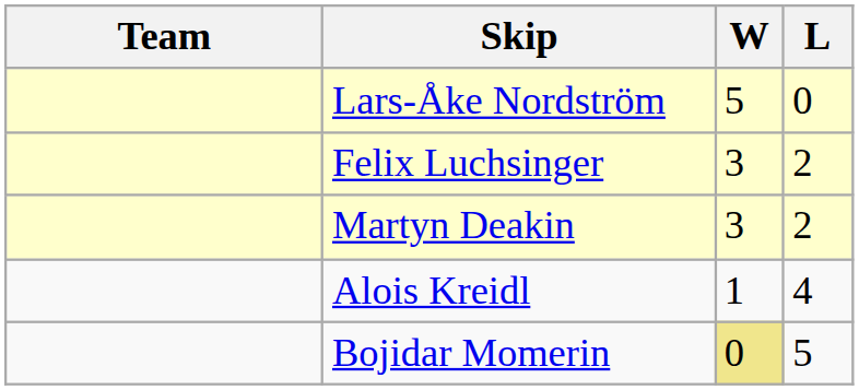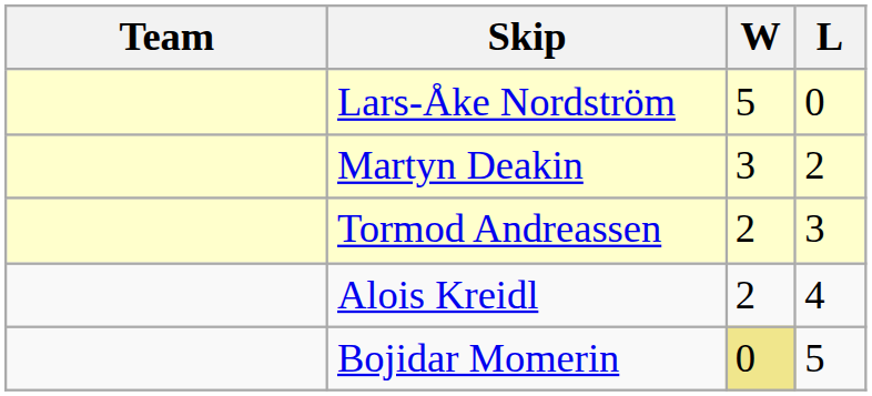- row: Felix Luchsinger | 3 | 2
+ row: Tormod Andreassen | 2 | 3
Alois Kreidl | W: 1 -> 2
